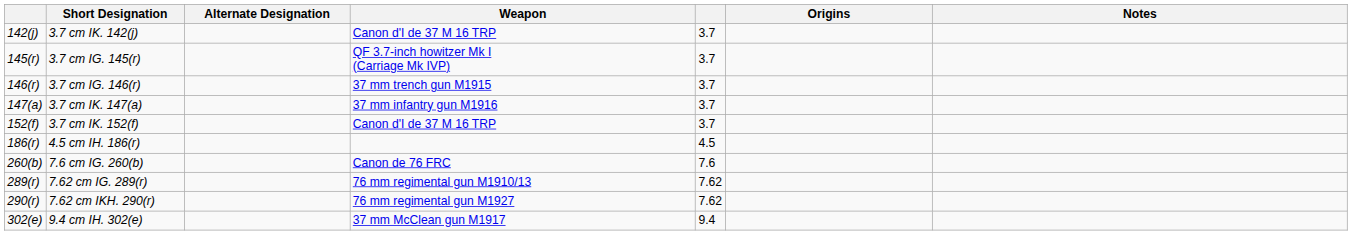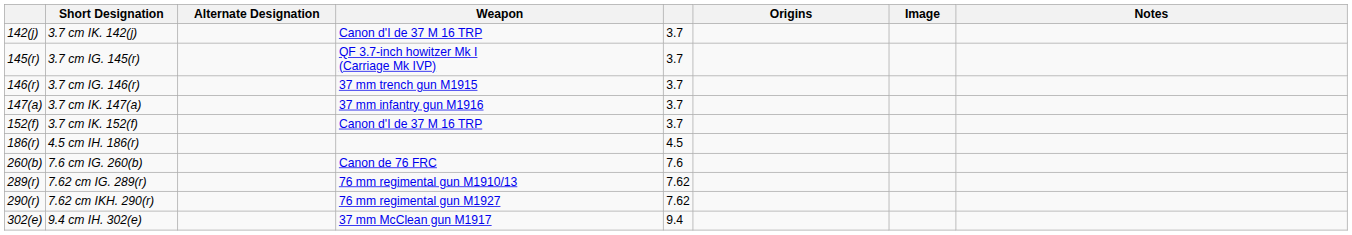+ column: Image
